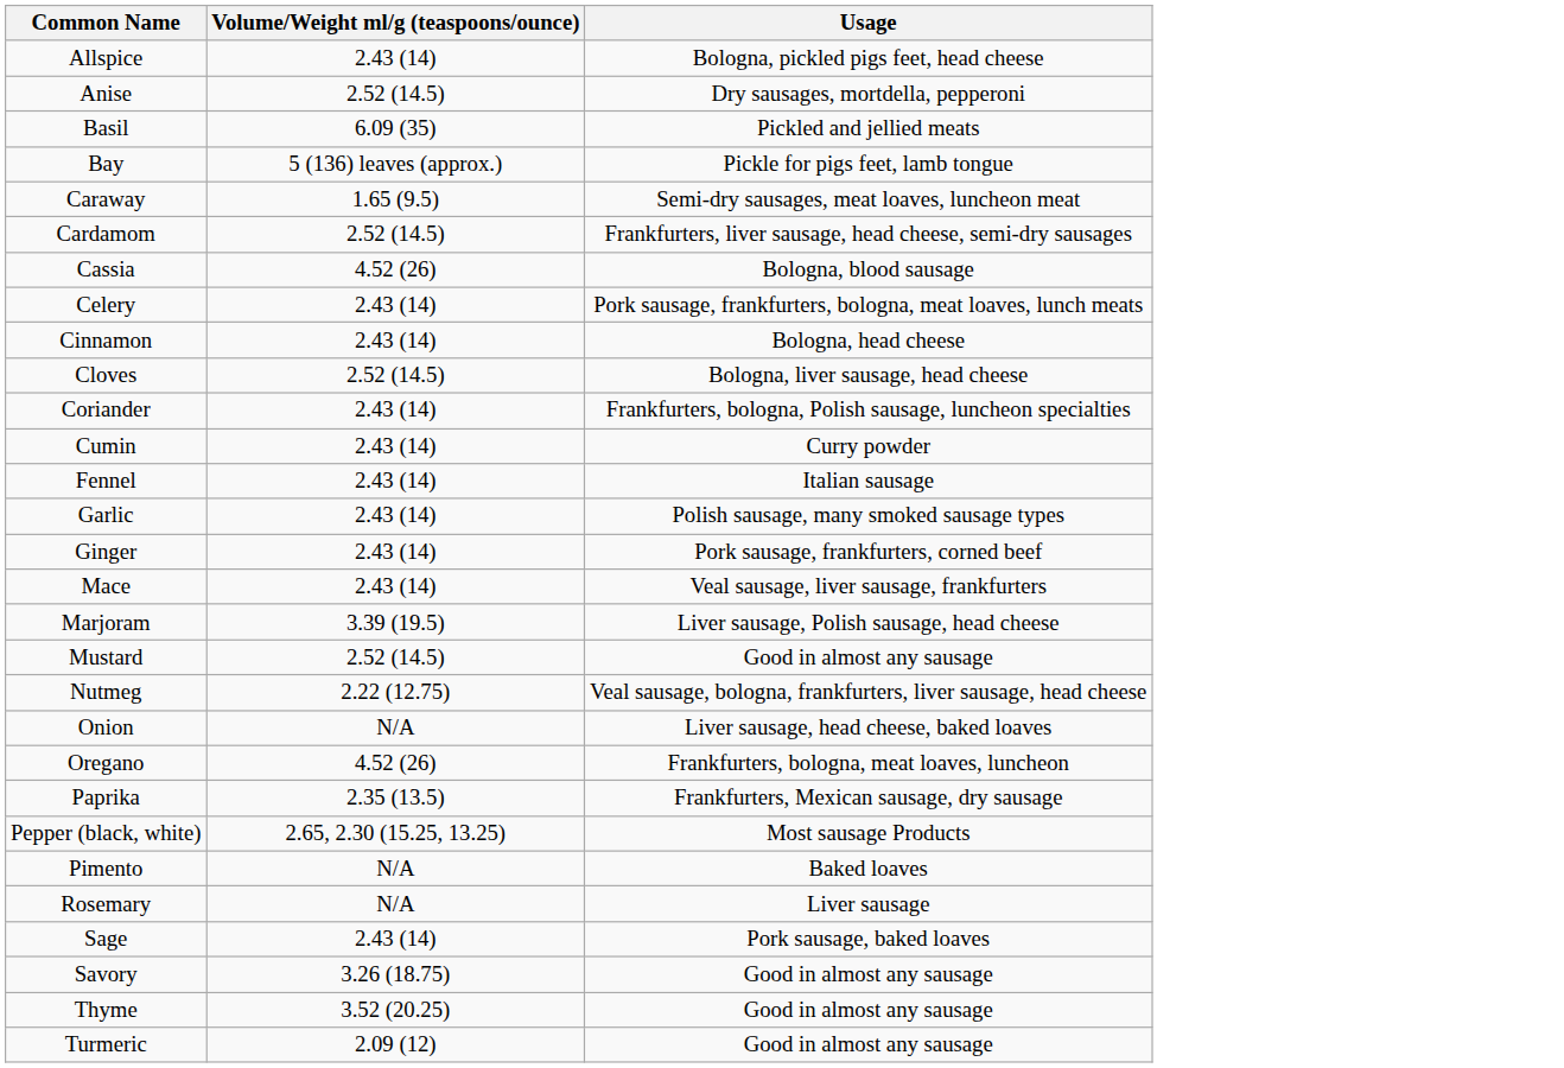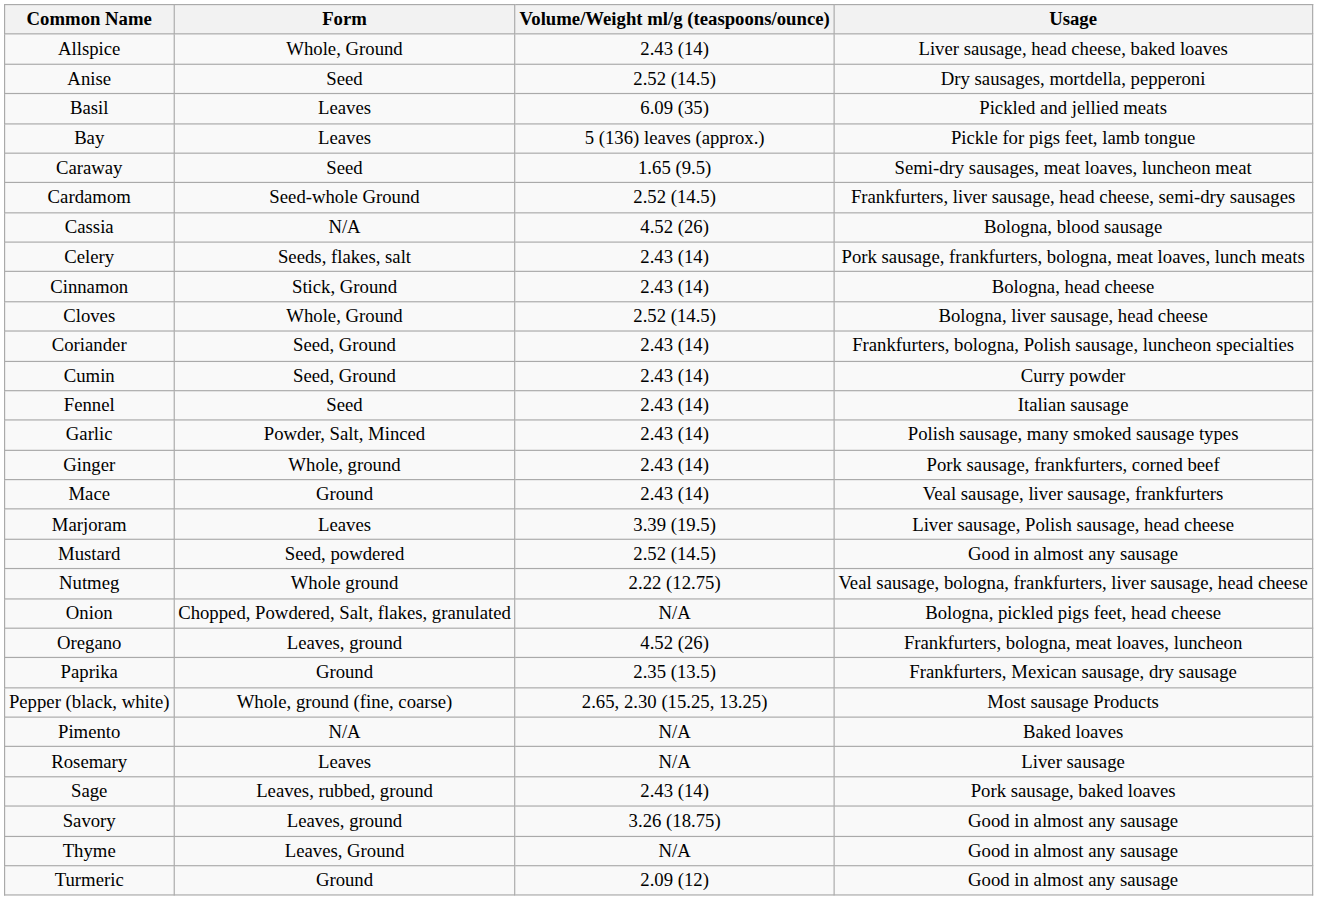+ column: Form | Whole, Ground | Seed | Leaves | Leaves | Seed | Seed-whole Ground | N/A | Seeds, flakes, salt | Stick, Ground | Whole, Ground | Seed, Ground | Seed, Ground | Seed | Powder, Salt, Minced | Whole, ground | Ground | Leaves | Seed, powdered | Whole ground | Chopped, Powdered, Salt, flakes, granulated | Leaves, ground | Ground | Whole, ground (fine, coarse) | N/A | Leaves | Leaves, rubbed, ground | Leaves, ground | Leaves, Ground | Ground
Allspice | Usage: Bologna, pickled pigs feet, head cheese -> Liver sausage, head cheese, baked loaves
Onion | Usage: Liver sausage, head cheese, baked loaves -> Bologna, pickled pigs feet, head cheese
Thyme | Volume/Weight ml/g (teaspoons/ounce): 3.52 (20.25) -> N/A
